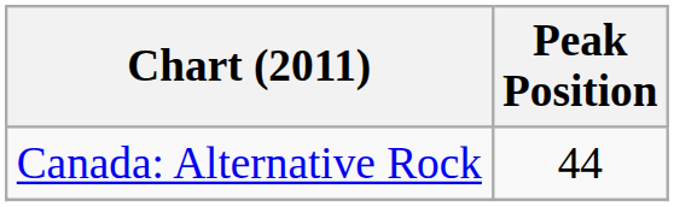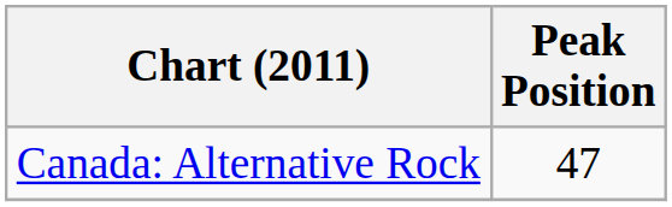Canada: Alternative Rock | Peak Position: 44 -> 47
